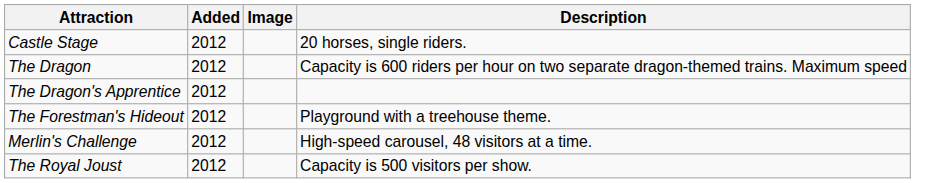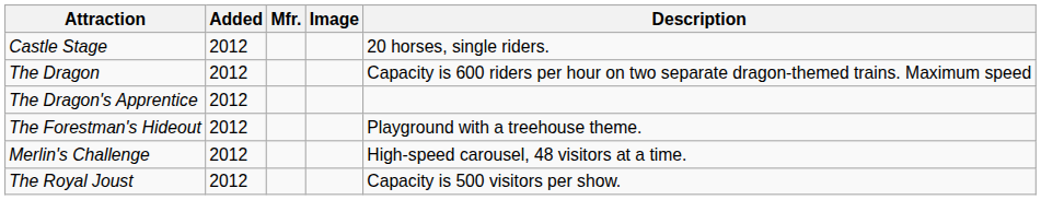+ column: Mfr.
